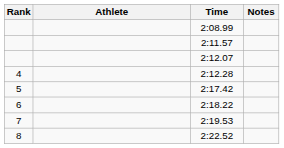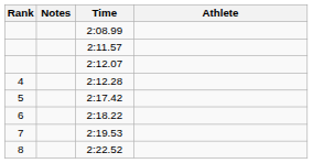columns swapped: Athlete <-> Notes
